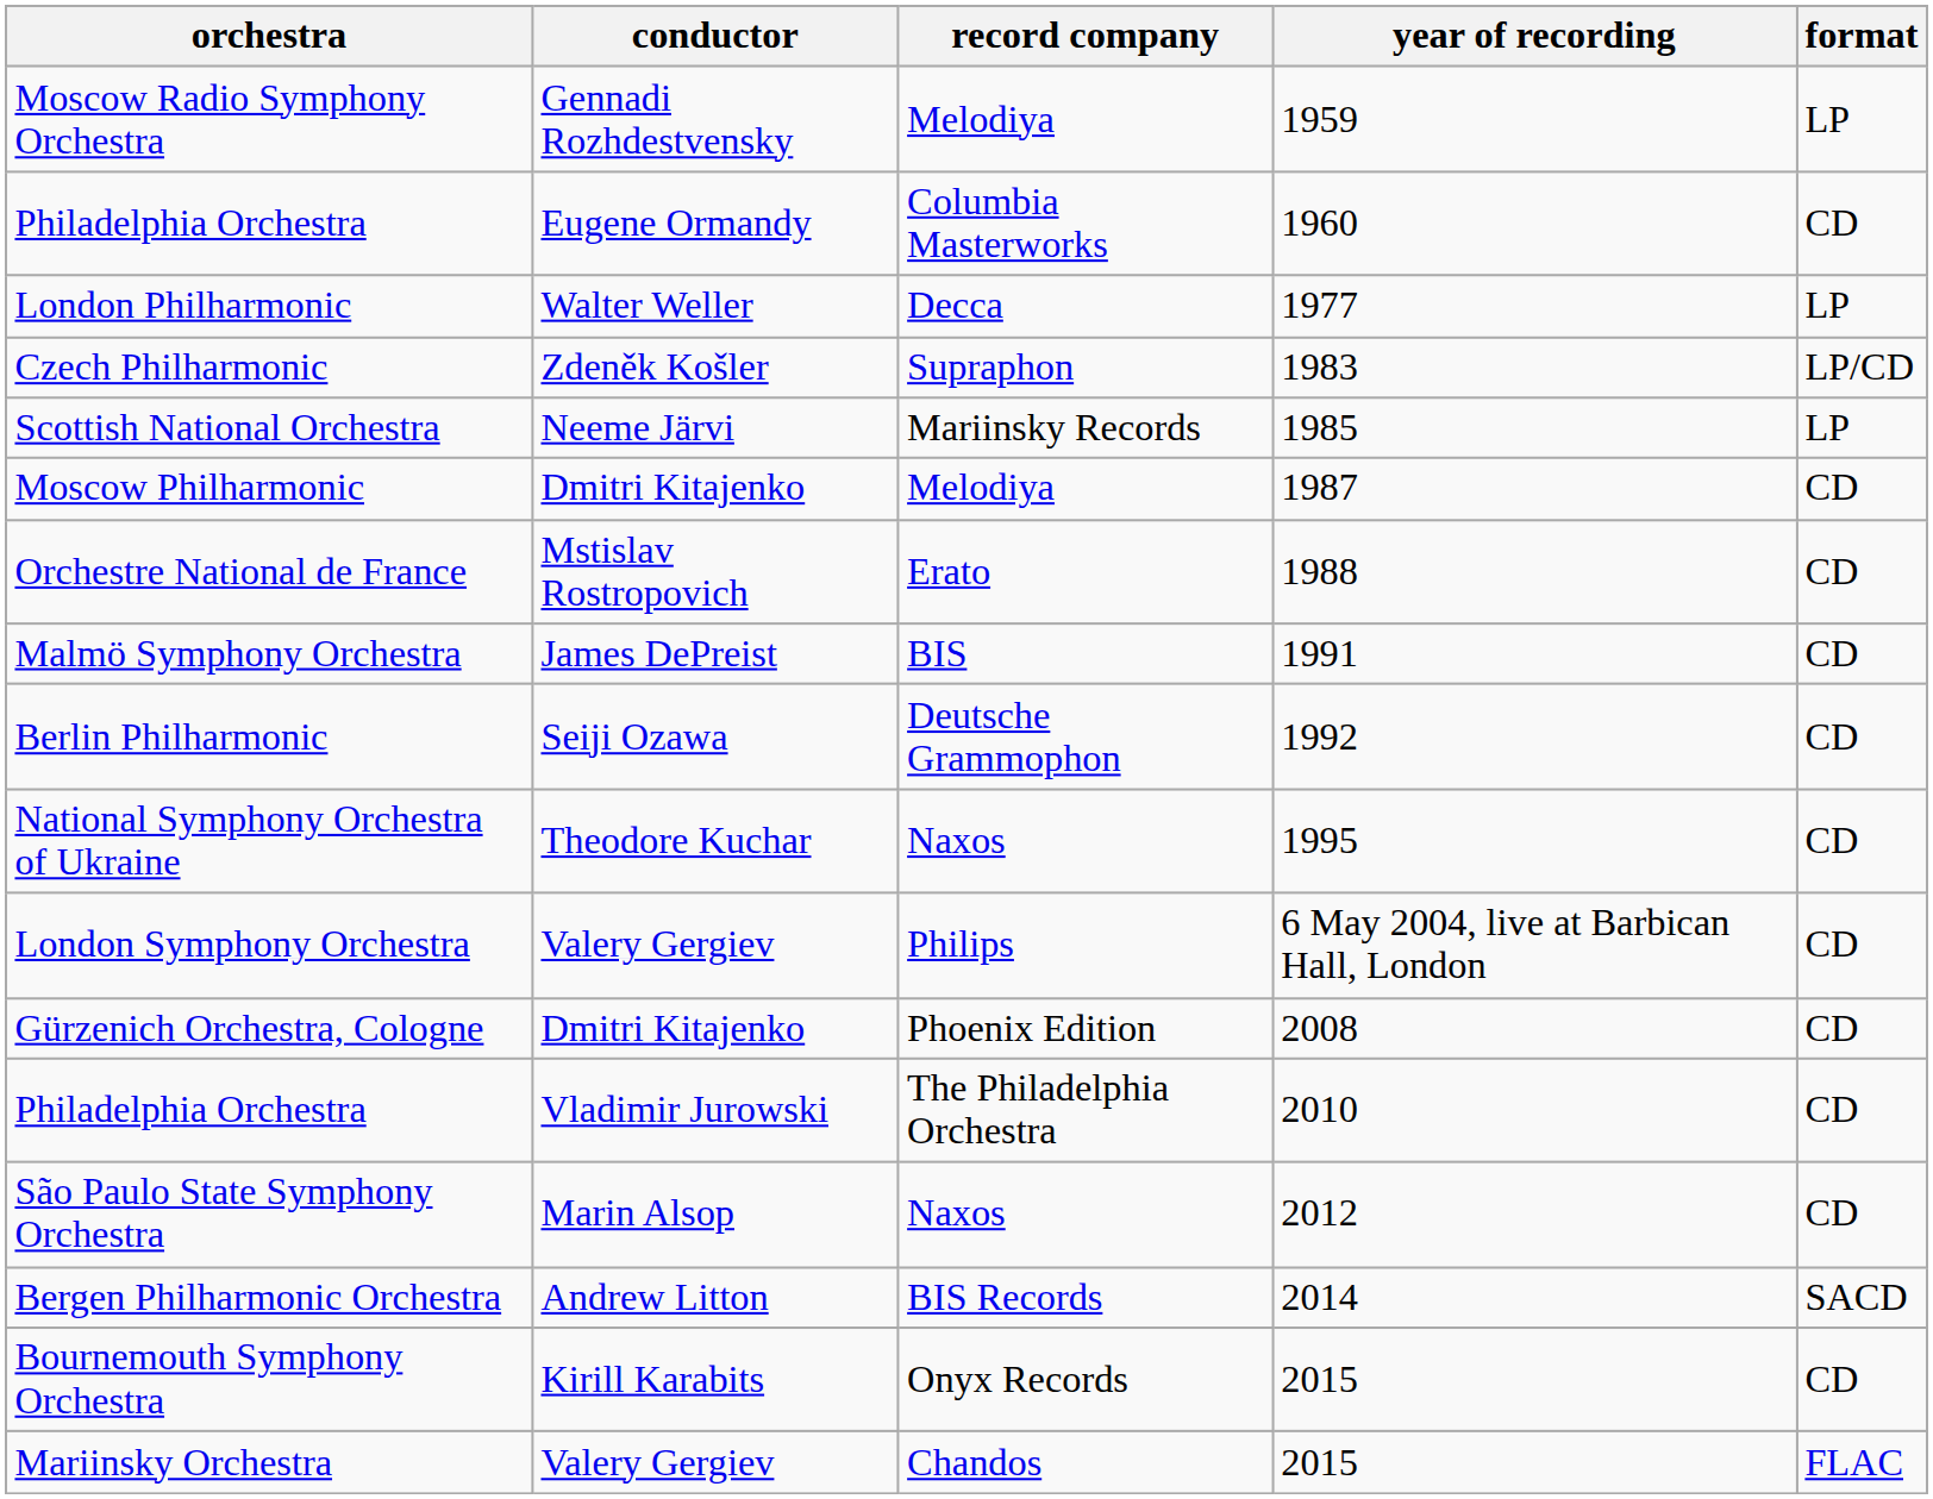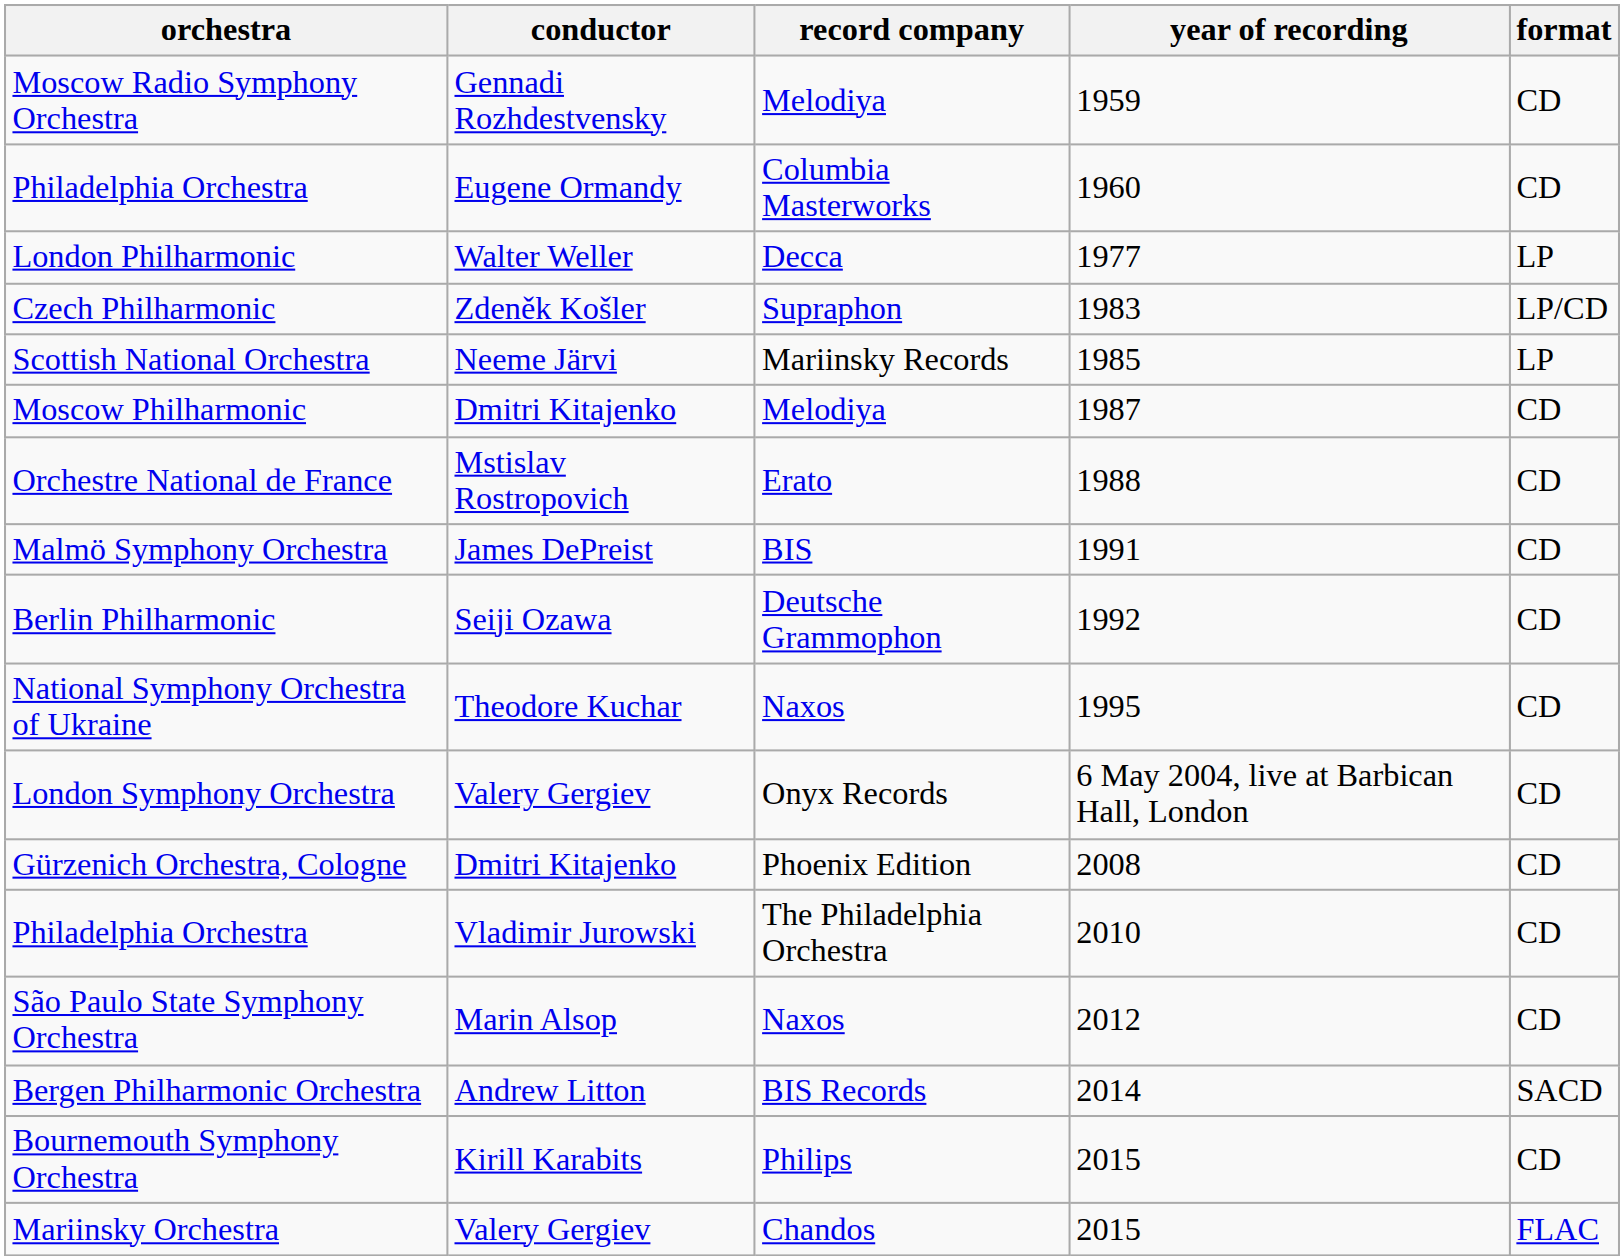Moscow Radio Symphony Orchestra | format: LP -> CD
London Symphony Orchestra | record company: Philips -> Onyx Records
Bournemouth Symphony Orchestra | record company: Onyx Records -> Philips
